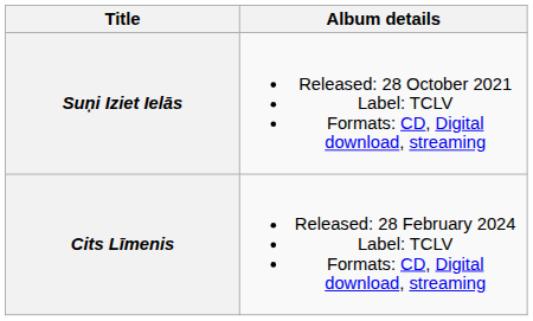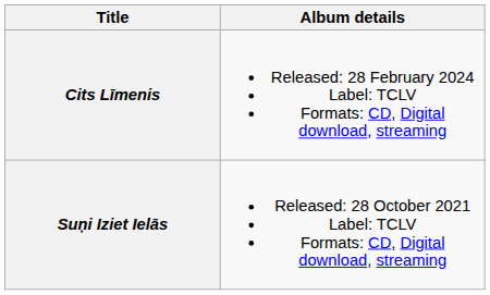rows swapped: Suņi Iziet Ielās <-> Cits Līmenis
